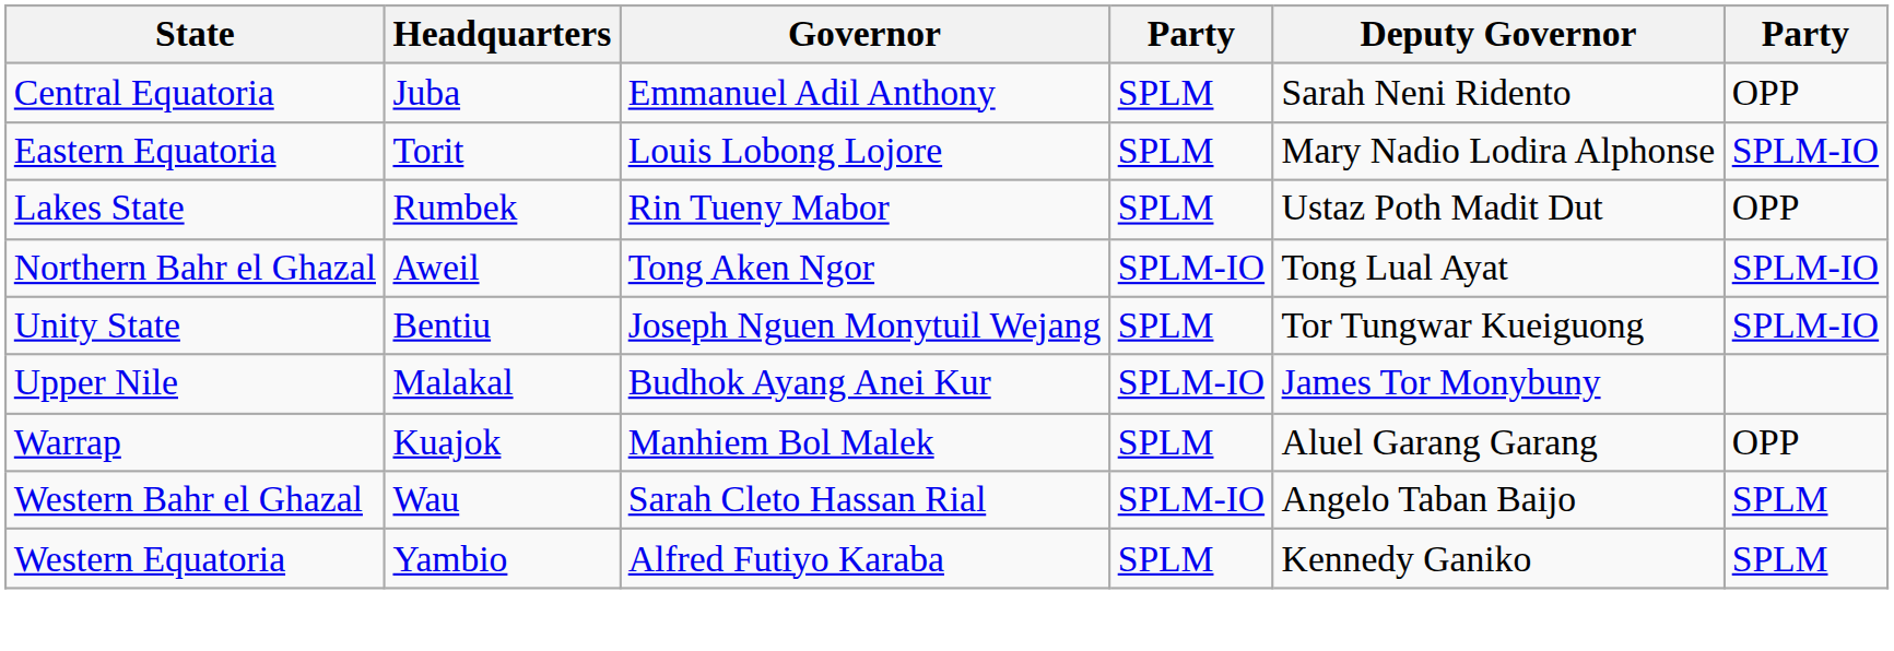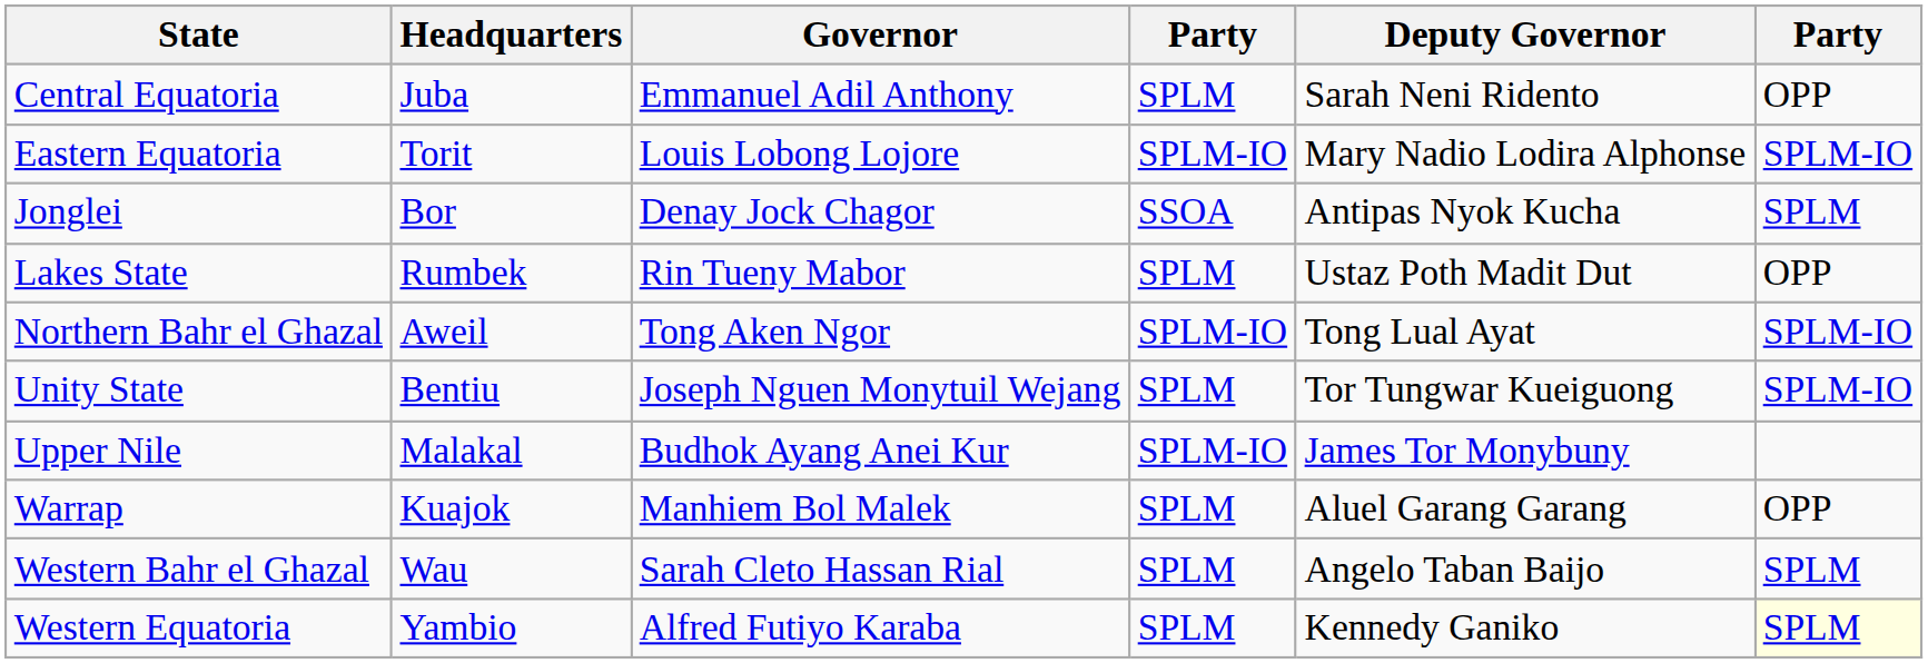Eastern Equatoria | column 4: SPLM -> SPLM-IO
+ row: Jonglei | Bor | Denay Jock Chagor | SSOA | Antipas Nyok Kucha | SPLM
Western Bahr el Ghazal | column 4: SPLM-IO -> SPLM
Western Equatoria | column 6: no background -> lightyellow background
